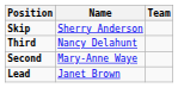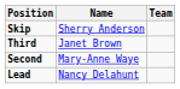Third | Name: Nancy Delahunt -> Janet Brown
Lead | Name: Janet Brown -> Nancy Delahunt
